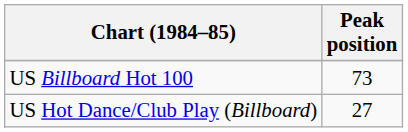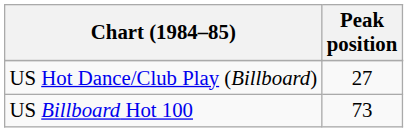rows swapped: US Billboard Hot 100 <-> US Hot Dance/Club Play (Billboard)
